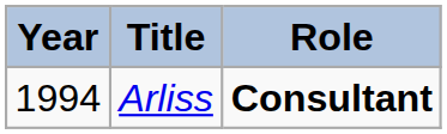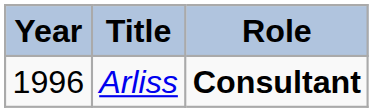Arliss | Year: 1994 -> 1996
